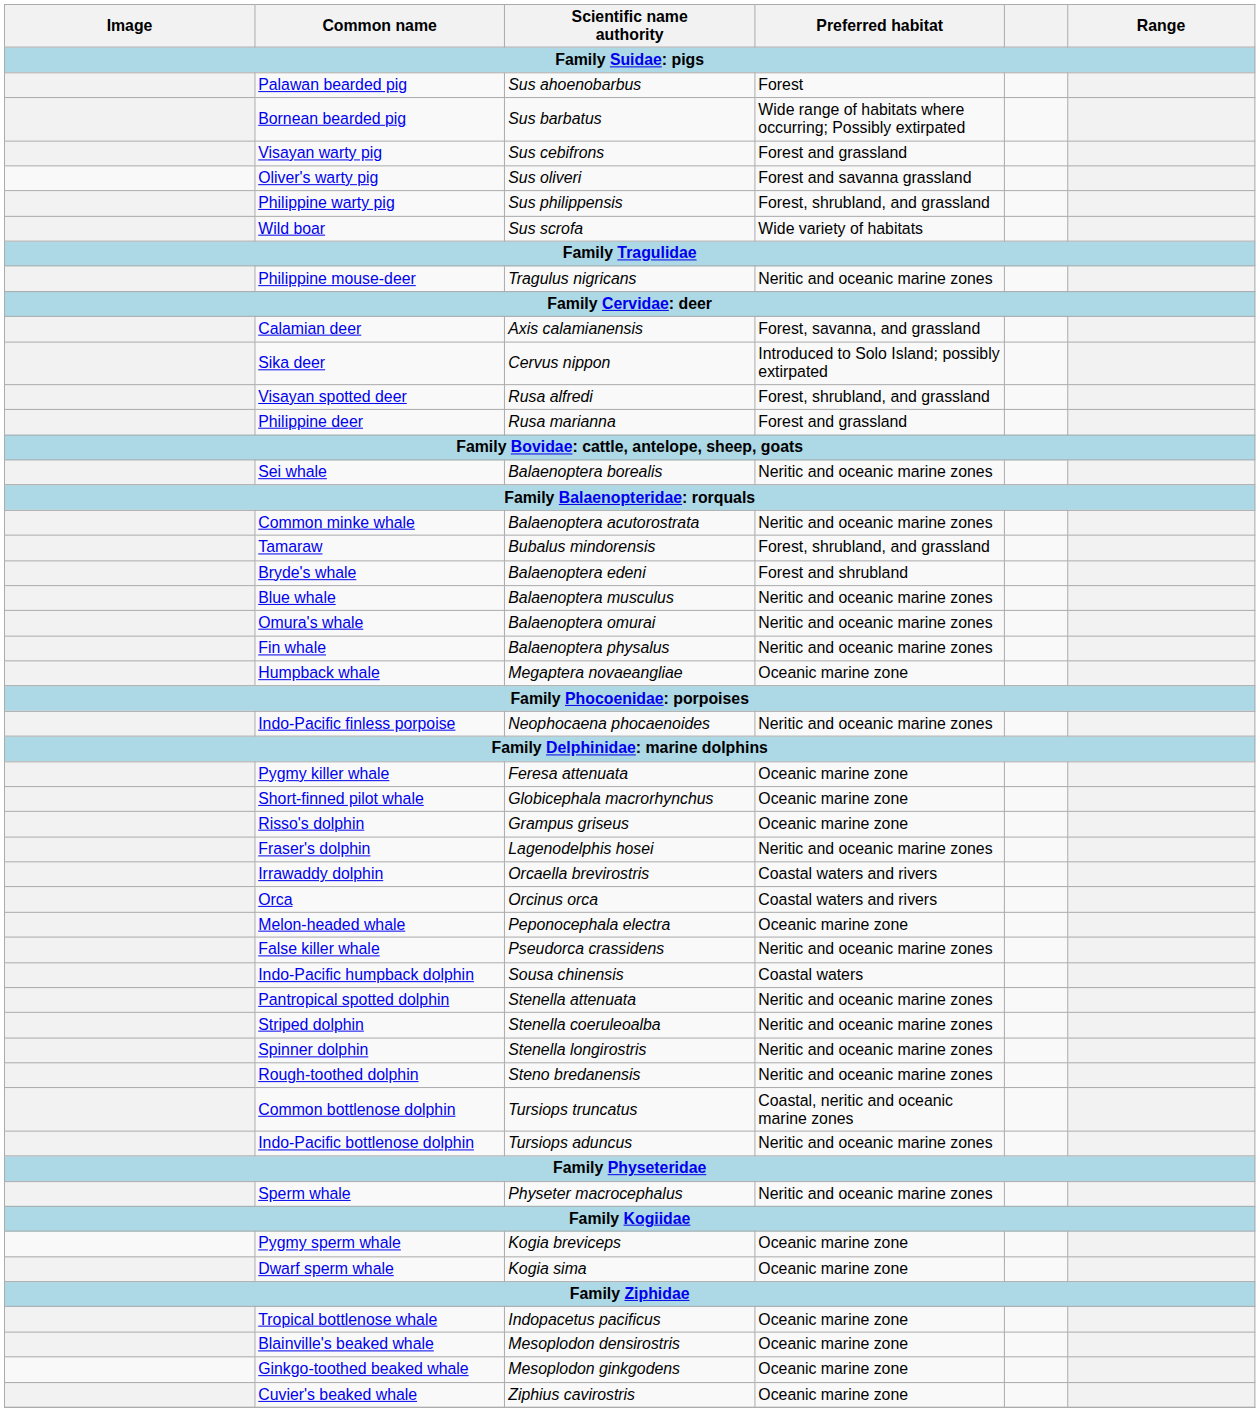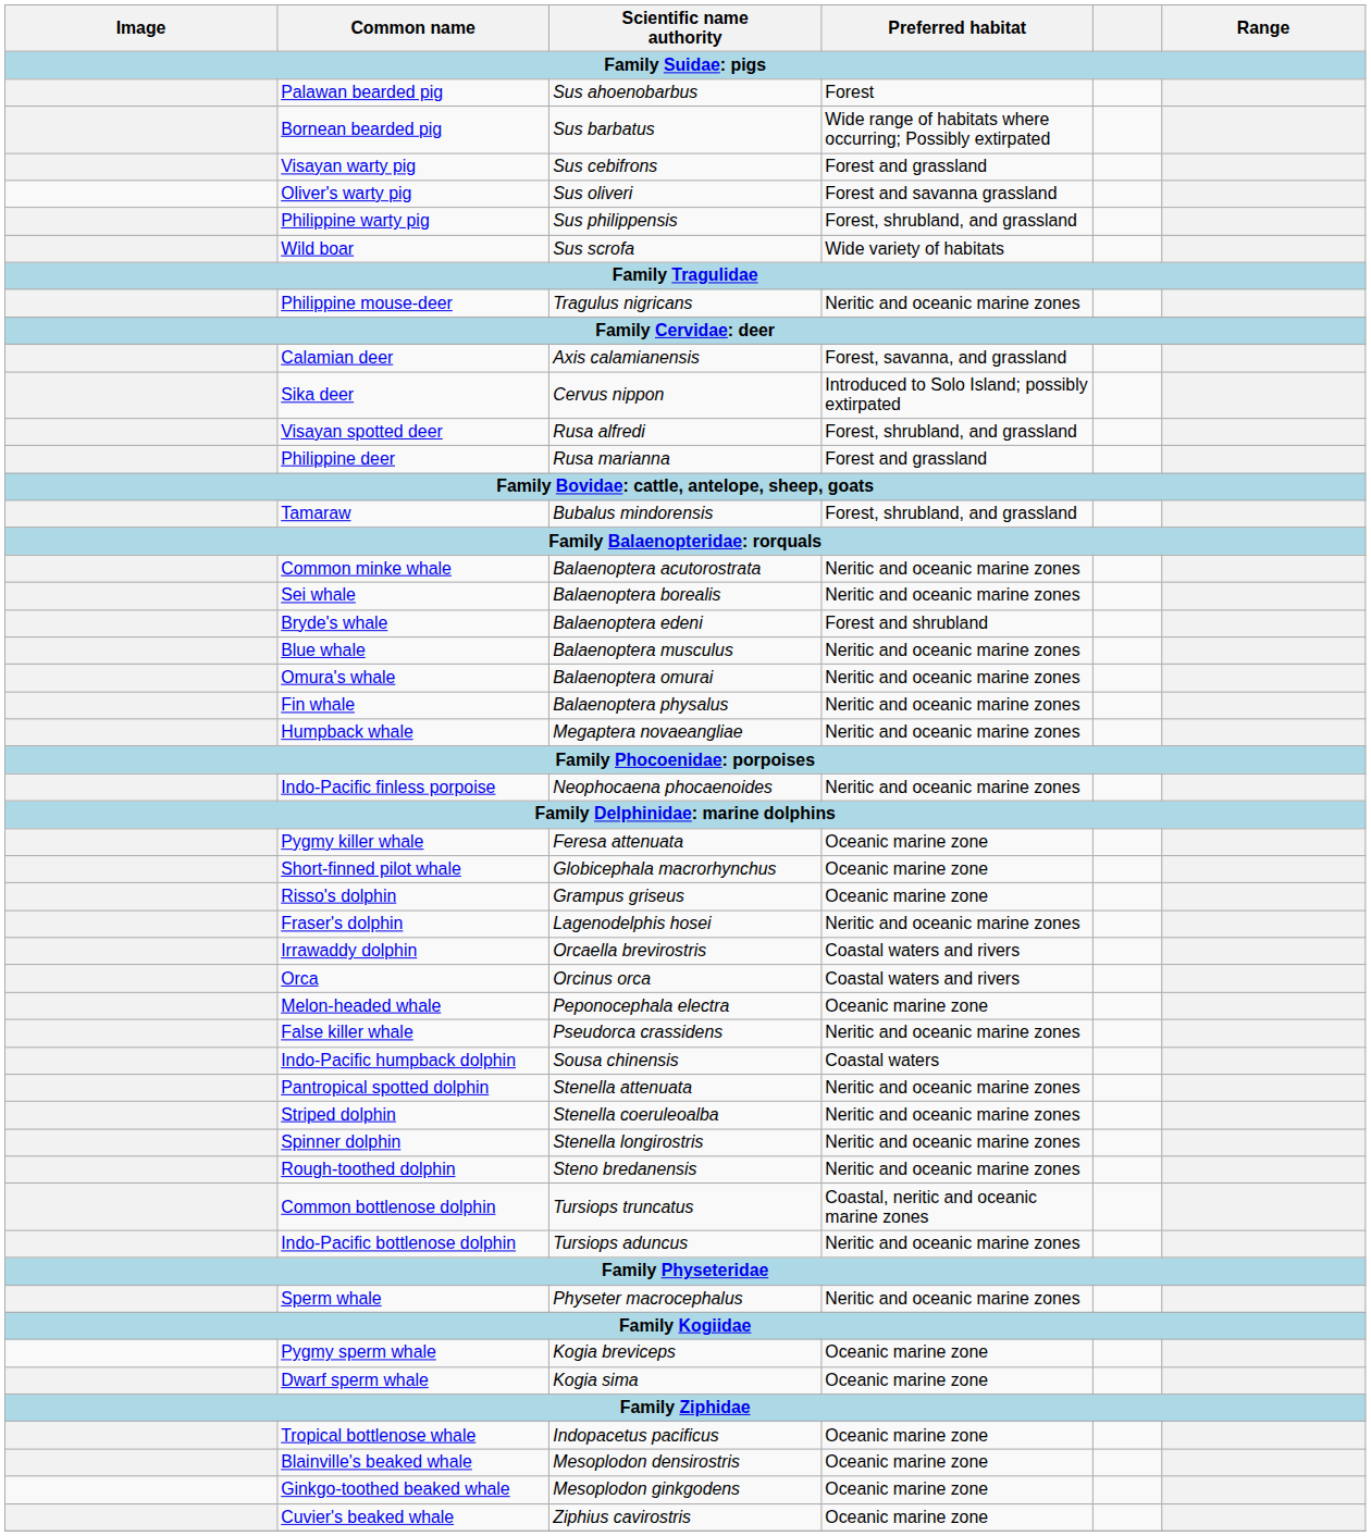rows swapped: Tamaraw <-> Sei whale
Humpback whale | Preferred habitat: Oceanic marine zone -> Neritic and oceanic marine zones
